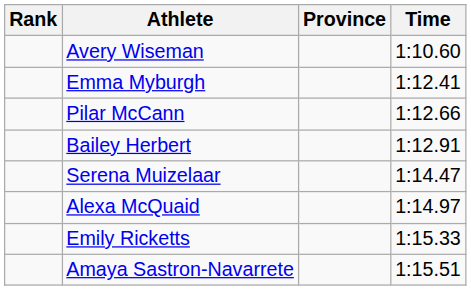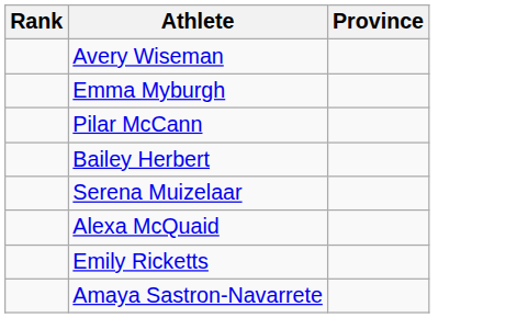- column: Time | 1:10.60 | 1:12.41 | 1:12.66 | 1:12.91 | 1:14.47 | 1:14.97 | 1:15.33 | 1:15.51
